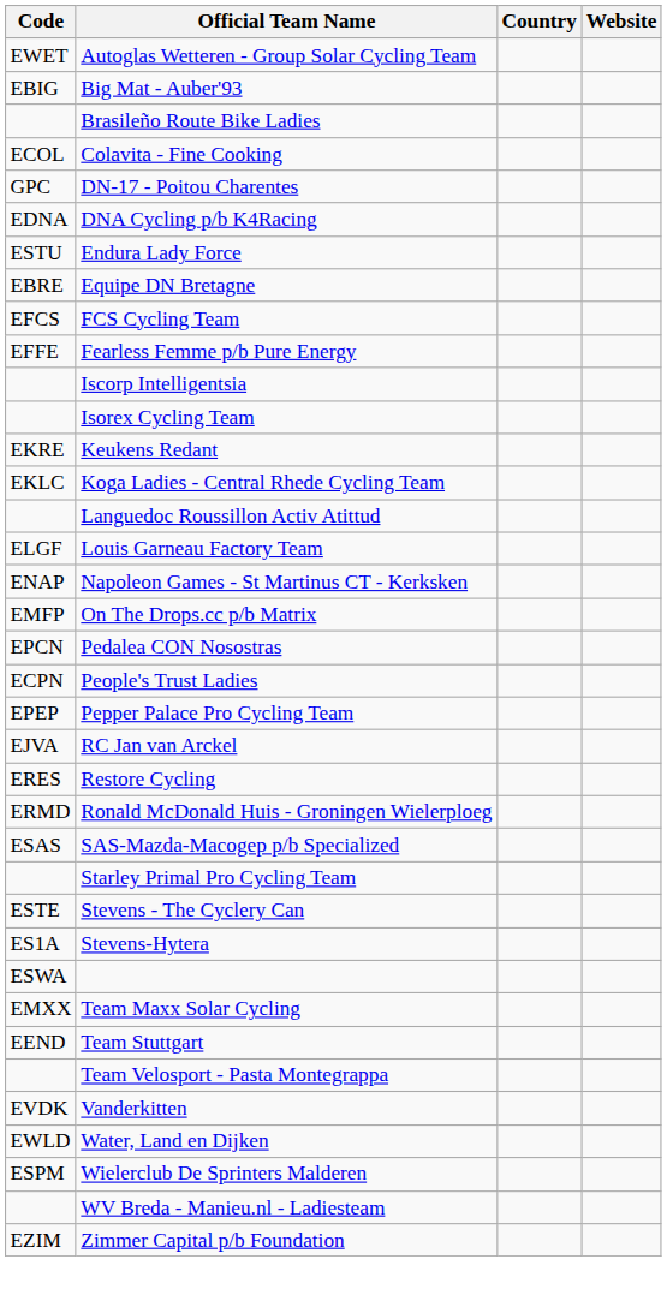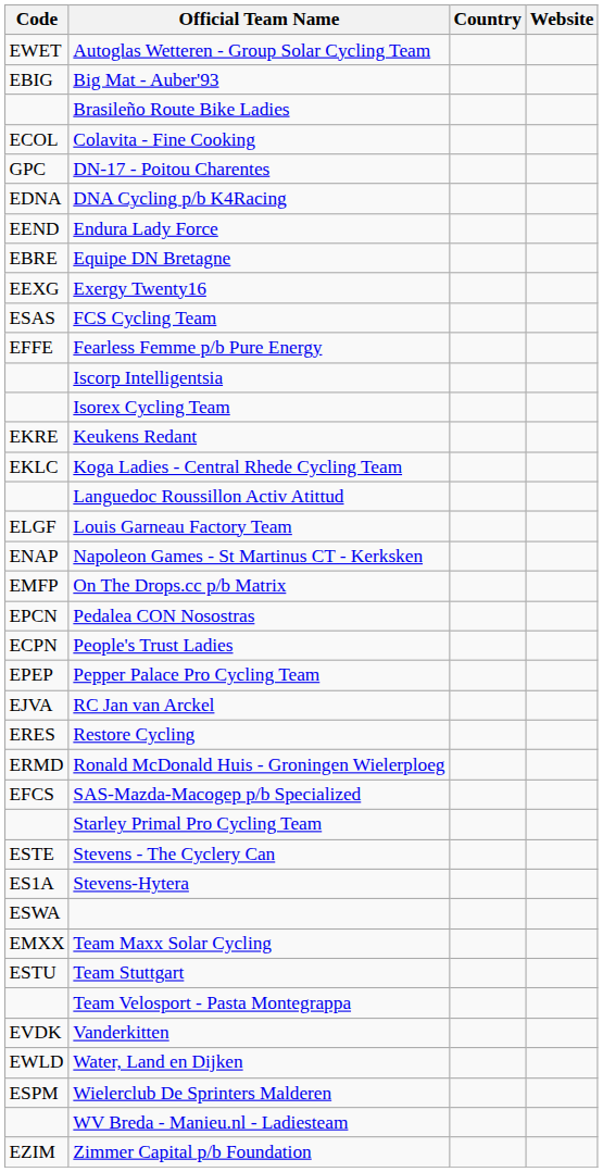Endura Lady Force | Code: ESTU -> EEND
+ row: EEXG | Exergy Twenty16
FCS Cycling Team | Code: EFCS -> ESAS
SAS-Mazda-Macogep p/b Specialized | Code: ESAS -> EFCS
Team Stuttgart | Code: EEND -> ESTU
